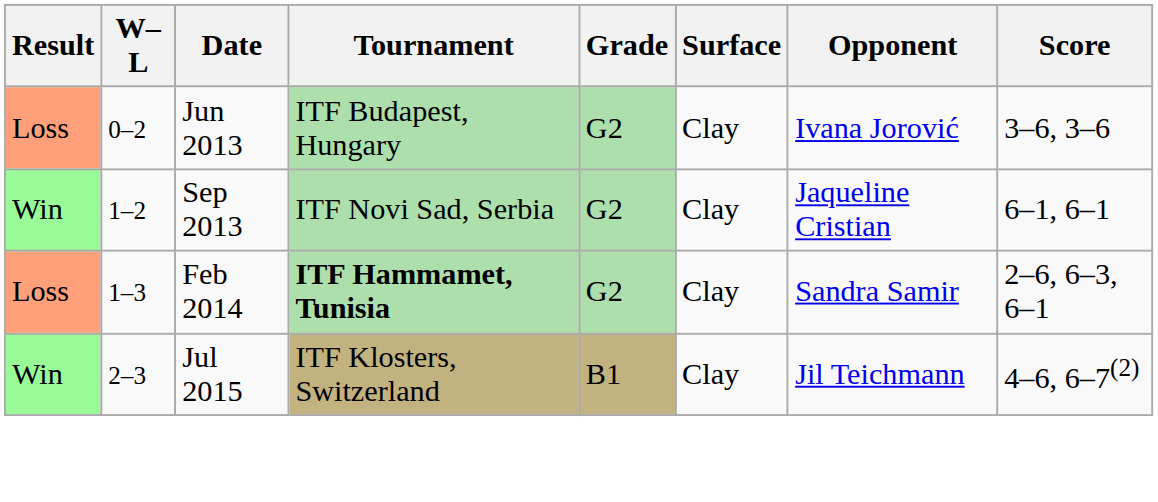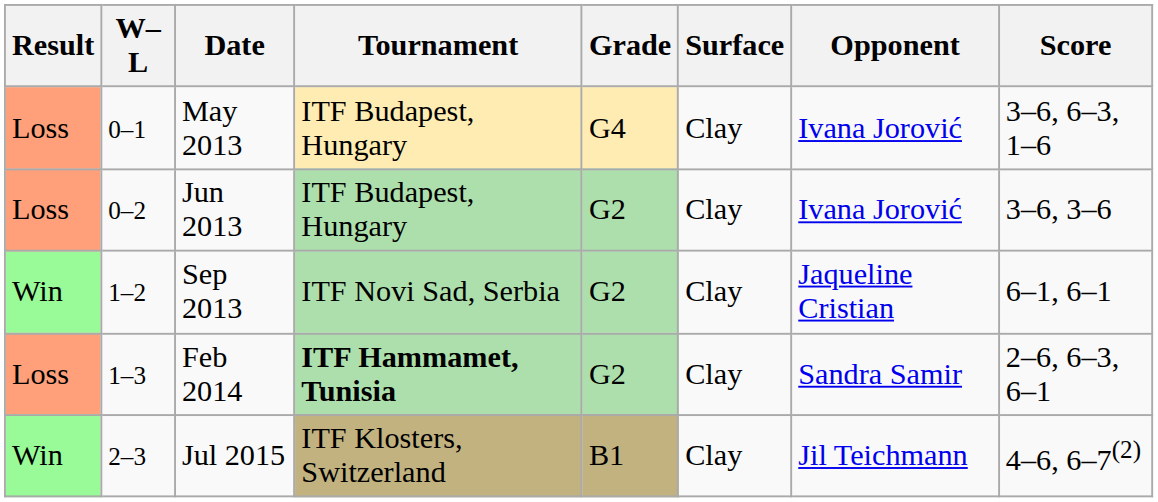+ row: Loss | 0–1 | May 2013 | ITF Budapest, Hungary | G4 | Clay | Ivana Jorović | 3–6, 6–3, 1–6
